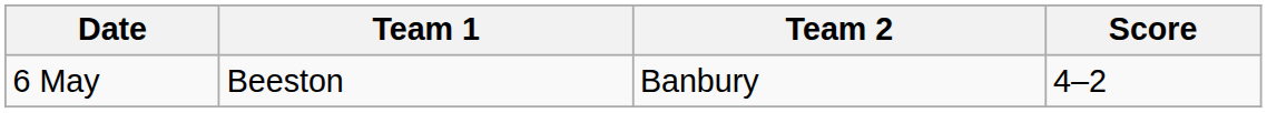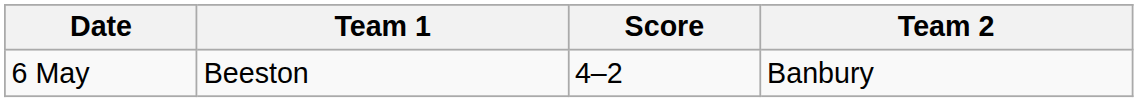columns swapped: Team 2 <-> Score
